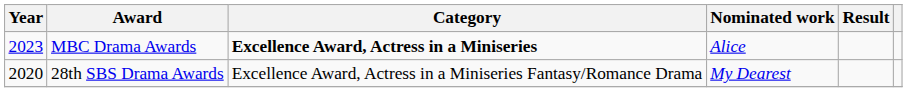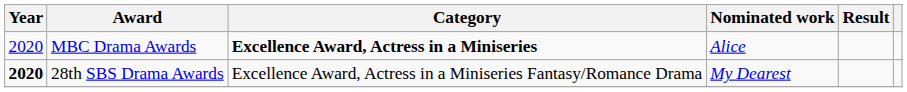MBC Drama Awards | Year: 2023 -> 2020
28th SBS Drama Awards | Year: normal -> bold
